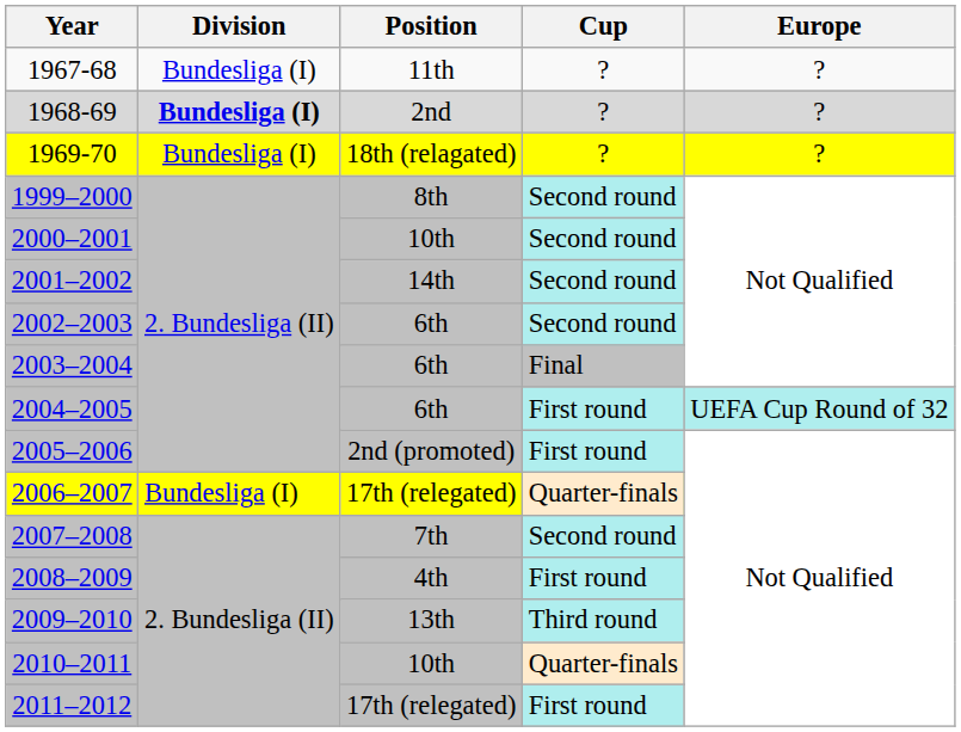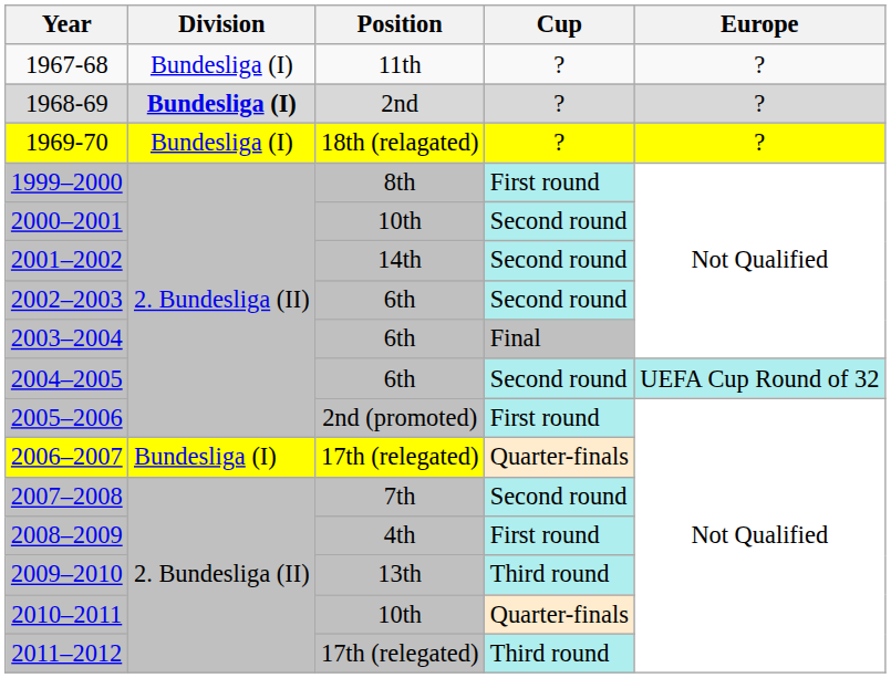1999–2000 | Cup: Second round -> First round
2004–2005 | Cup: First round -> Second round
2011–2012 | Cup: First round -> Third round
